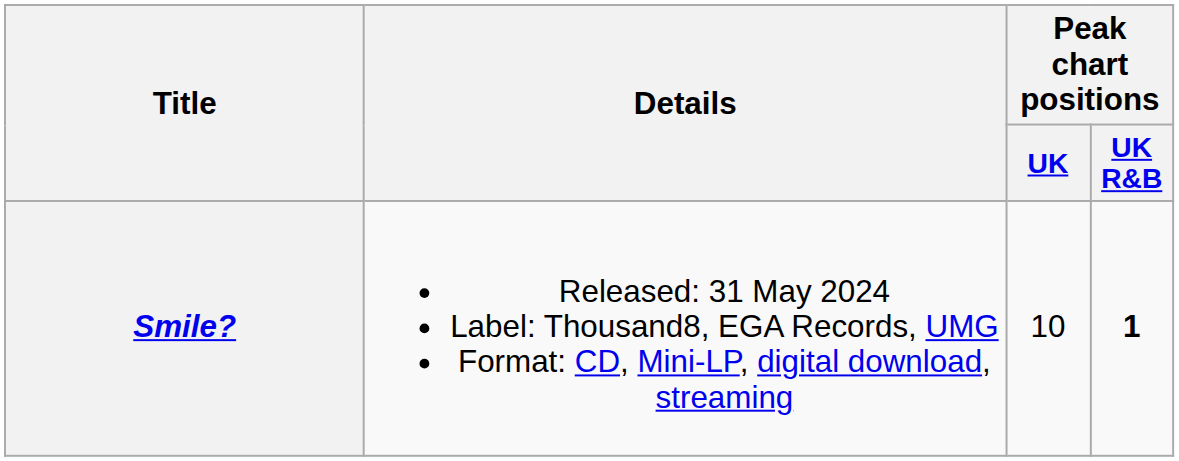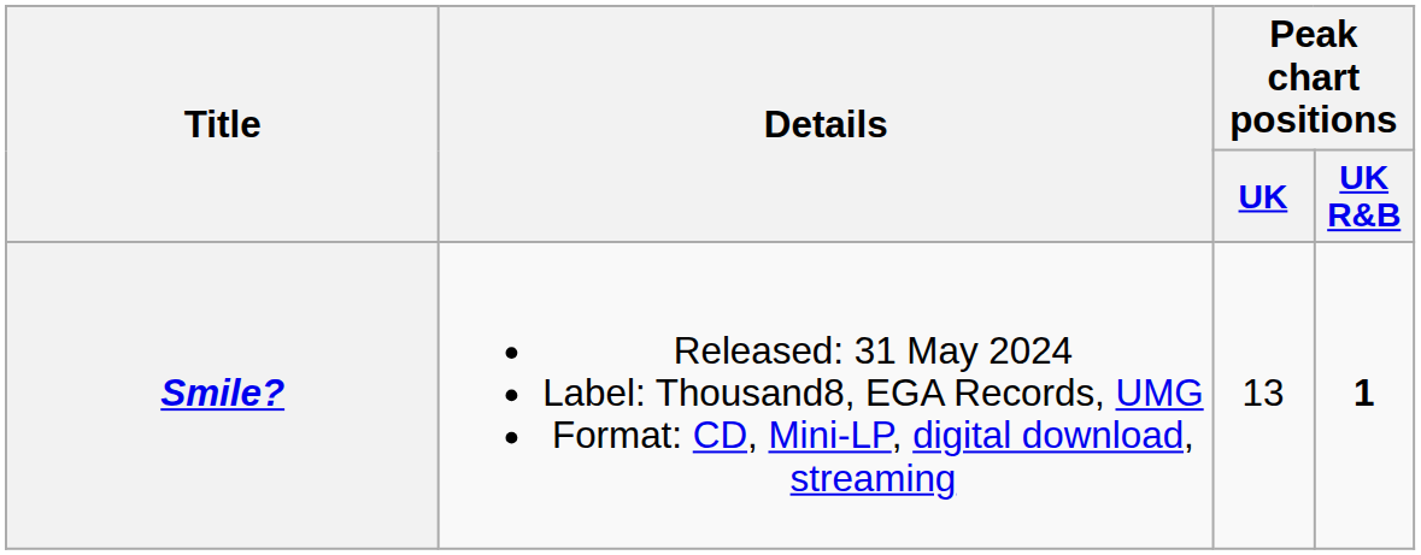Smile? | Peak chart positions / UK: 10 -> 13
